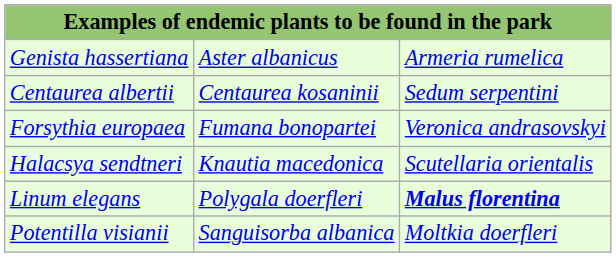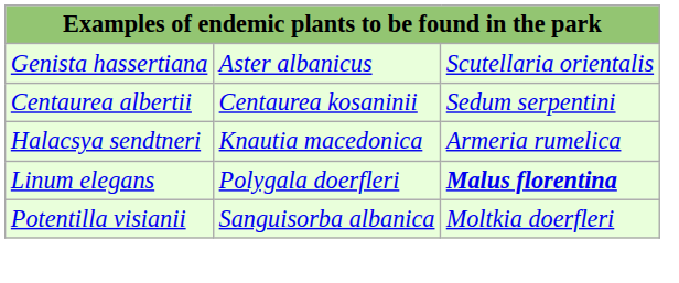Genista hassertiana | column 3: Armeria rumelica -> Scutellaria orientalis
- row: Forsythia europaea | Fumana bonopartei | Veronica andrasovskyi
Halacsya sendtneri | column 3: Scutellaria orientalis -> Armeria rumelica
